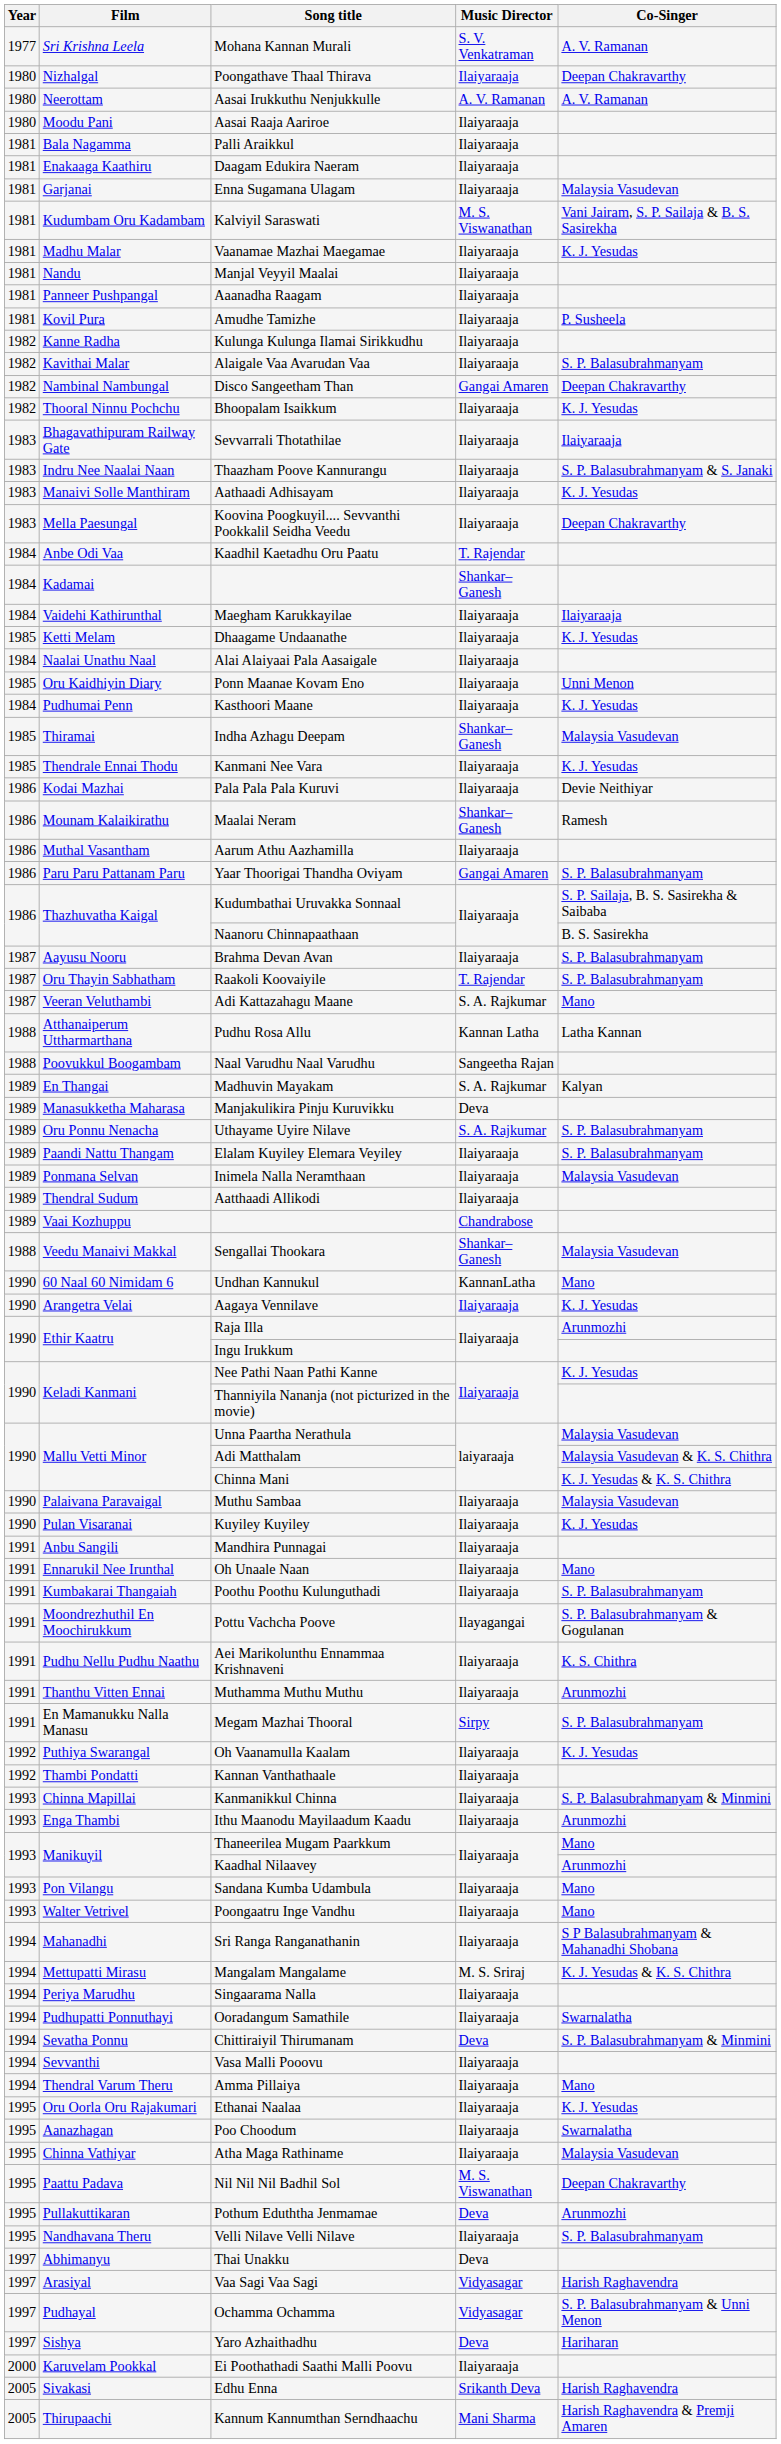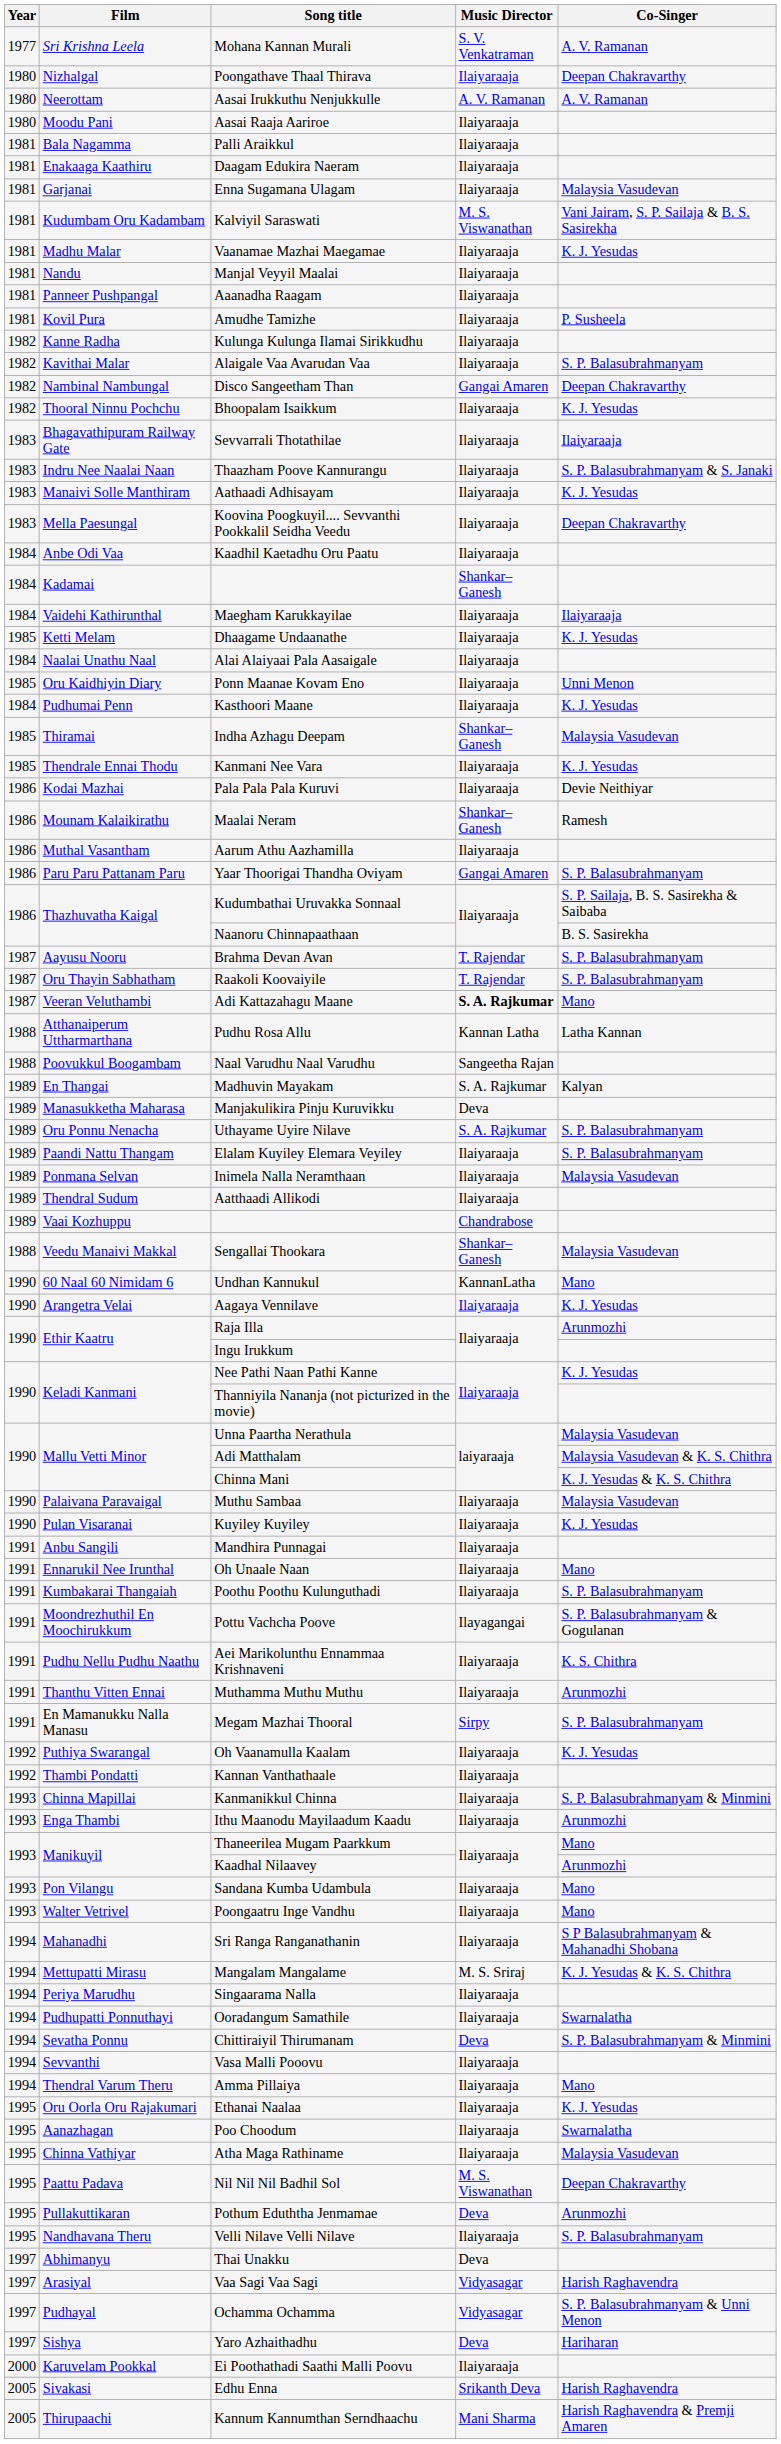Kaadhil Kaetadhu Oru Paatu | Music Director: T. Rajendar -> Ilaiyaraaja
Brahma Devan Avan | Music Director: Ilaiyaraaja -> T. Rajendar
Adi Kattazahagu Maane | Music Director: normal -> bold
